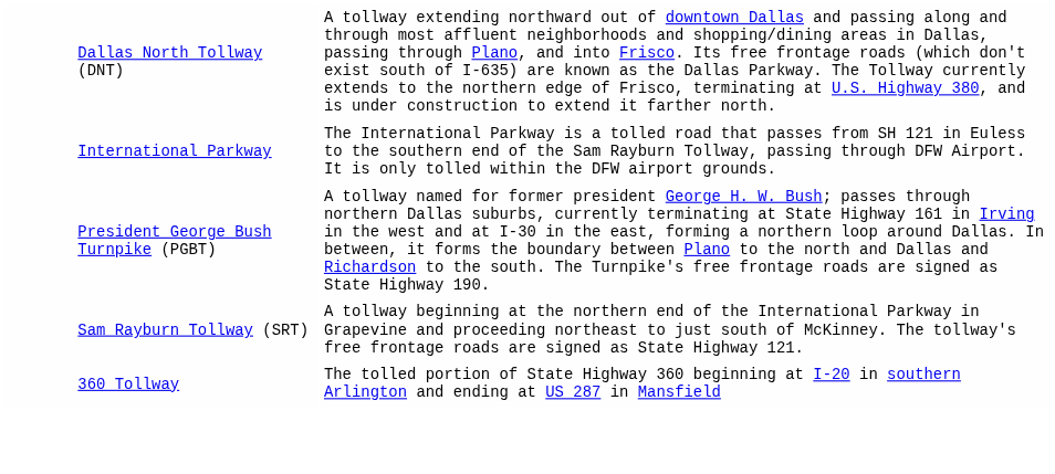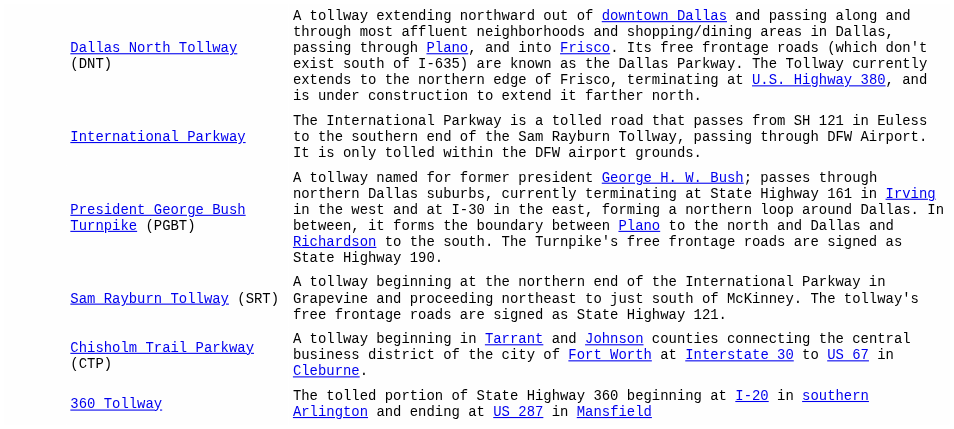+ row: Chisholm Trail Parkway (CTP) | A tollway beginning in Tarrant and Johnson counties connecting the central business district of the city of Fort Worth at Interstate 30 to US 67 in Cleburne.
